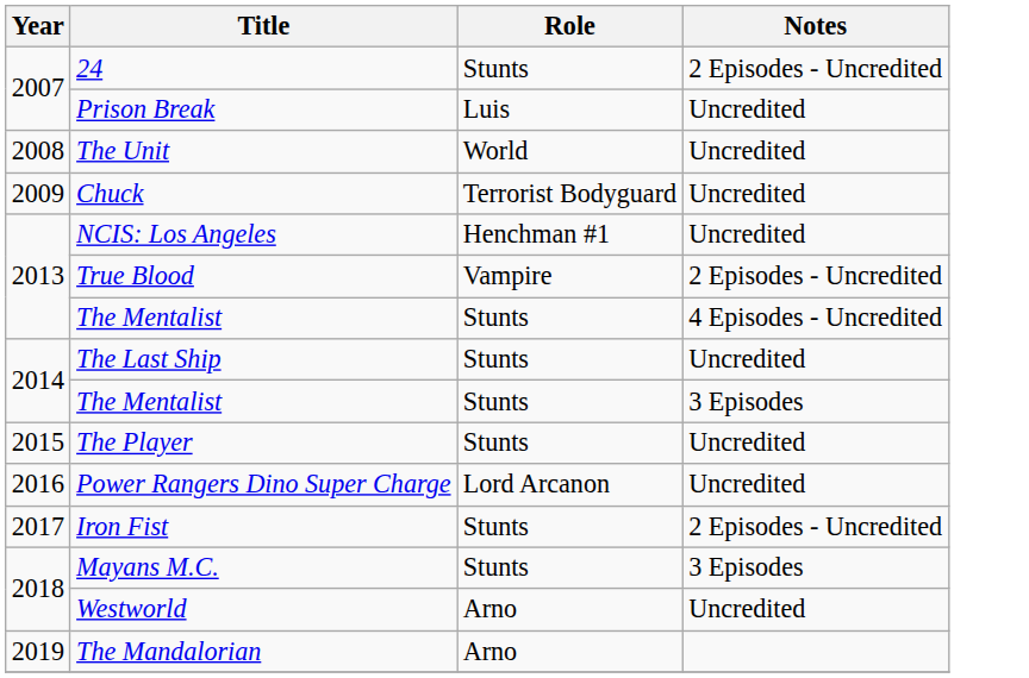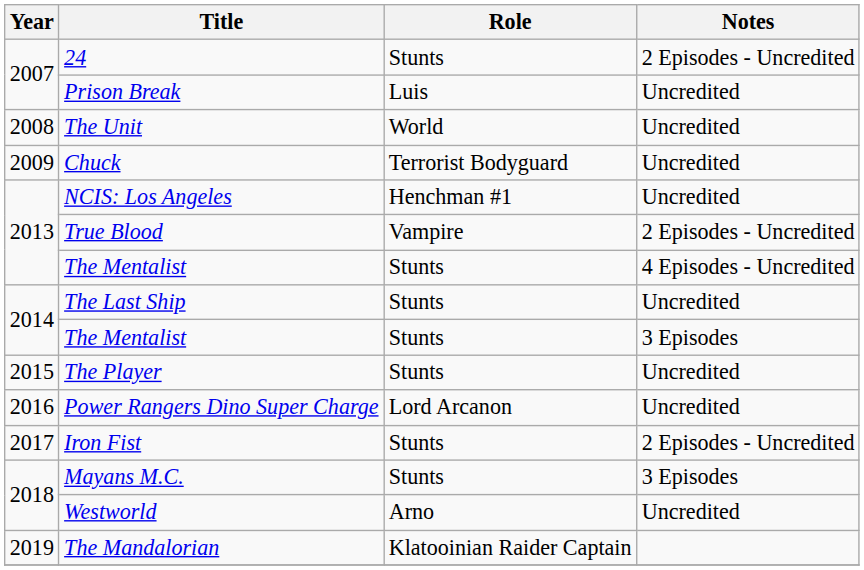The Mandalorian | Role: Arno -> Klatooinian Raider Captain
